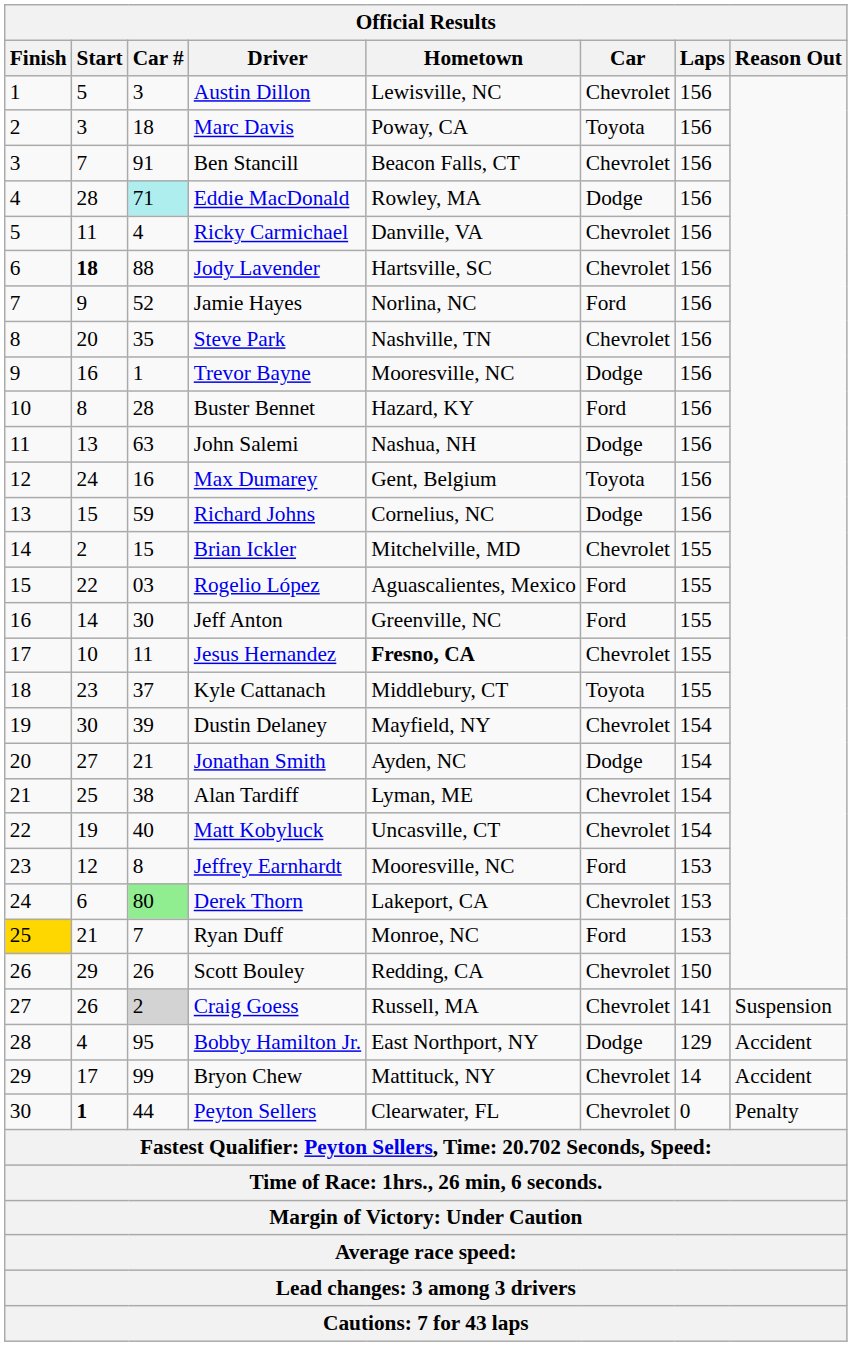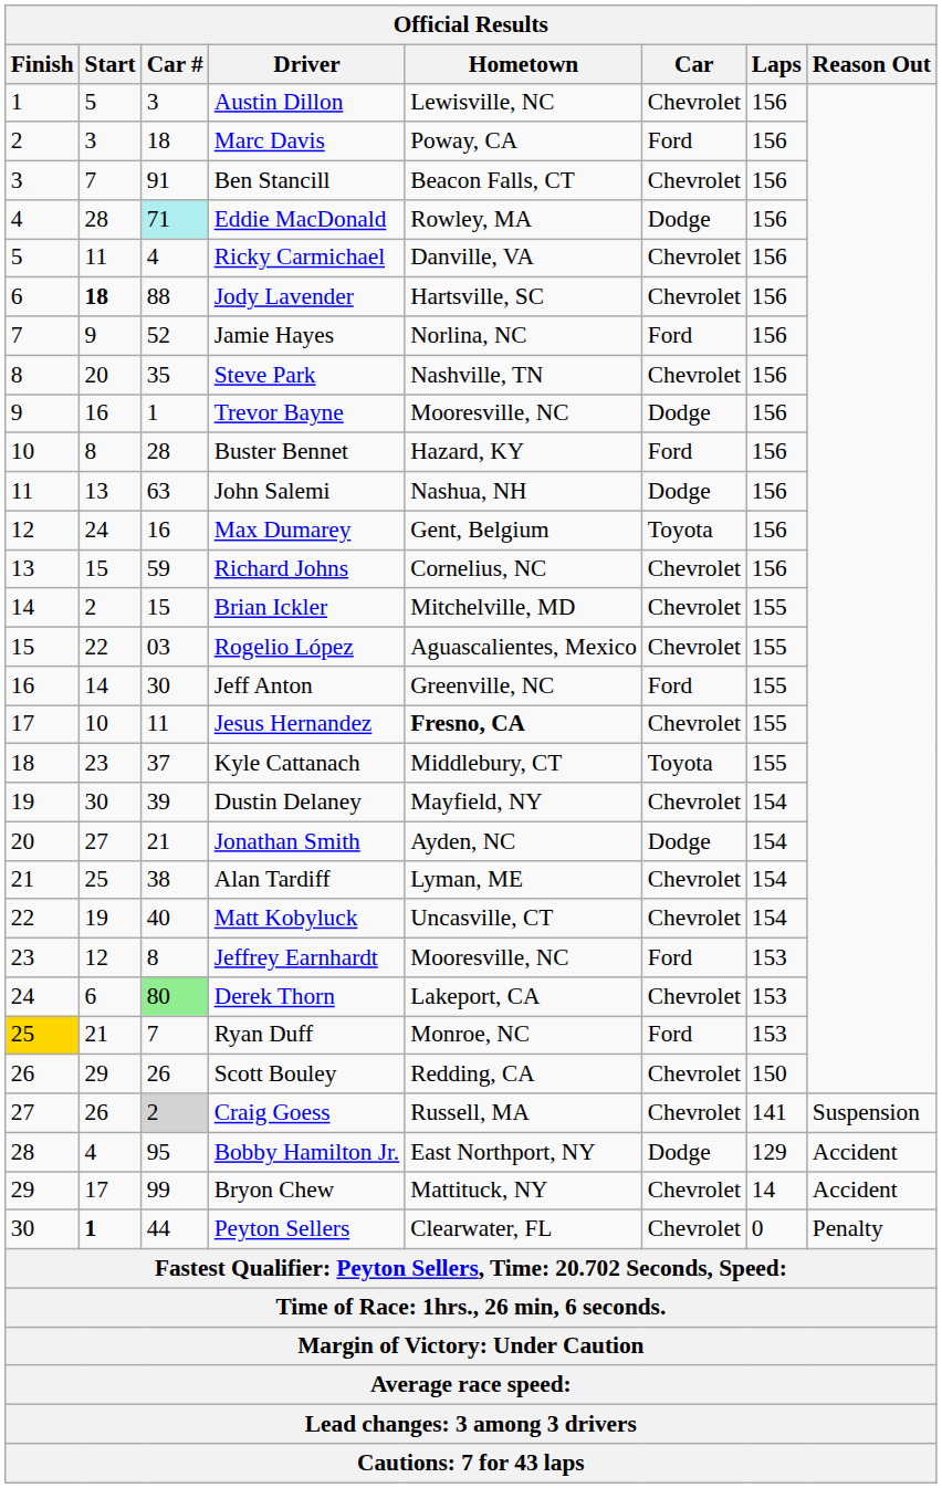Marc Davis | Car: Toyota -> Ford
Richard Johns | Car: Dodge -> Chevrolet
Rogelio López | Car: Ford -> Chevrolet
